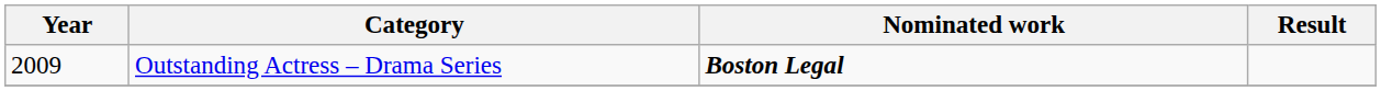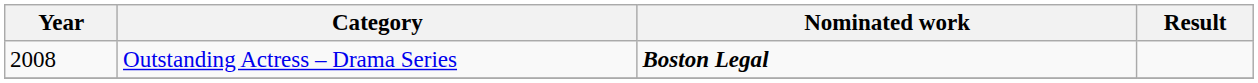Outstanding Actress – Drama Series | Year: 2009 -> 2008
